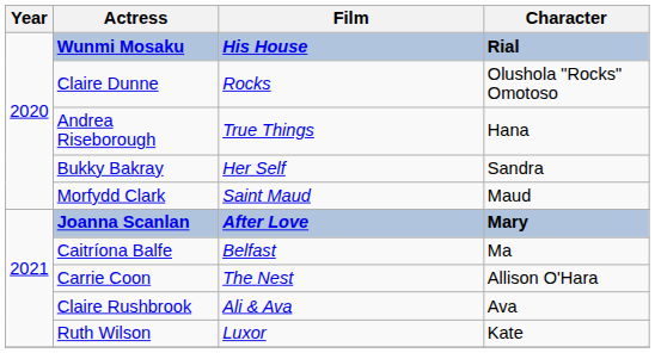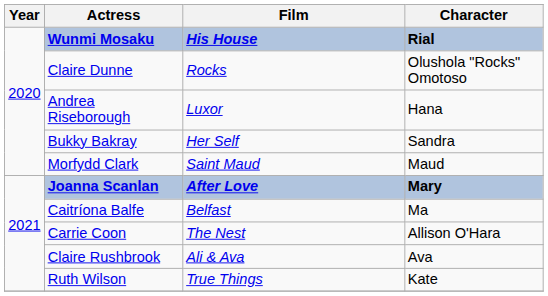Andrea Riseborough | Film: True Things -> Luxor
Ruth Wilson | Film: Luxor -> True Things
